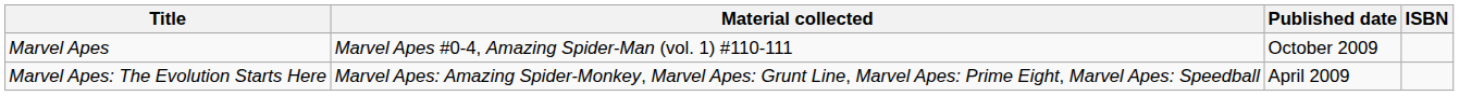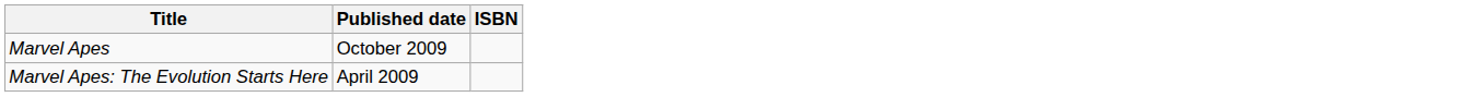- column: Material collected | Marvel Apes #0-4, Amazing Spider-Man (vol. 1) #110-111 | Marvel Apes: Amazing Spider-Monkey, Marvel Apes: Grunt Line, Marvel Apes: Prime Eight, Marvel Apes: Speedball
